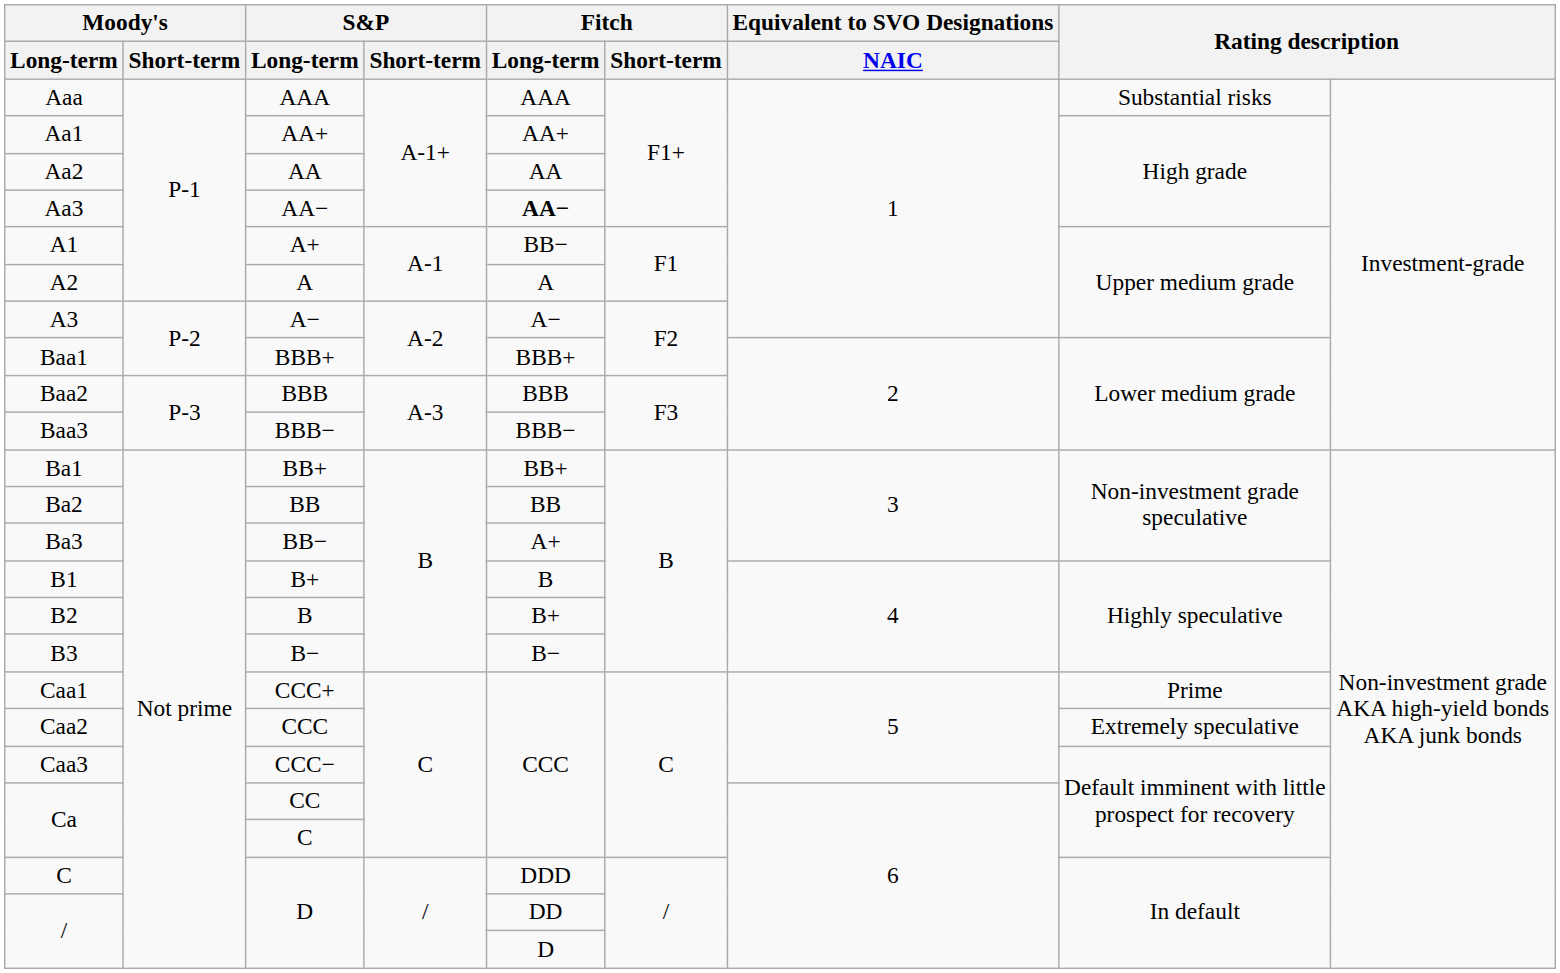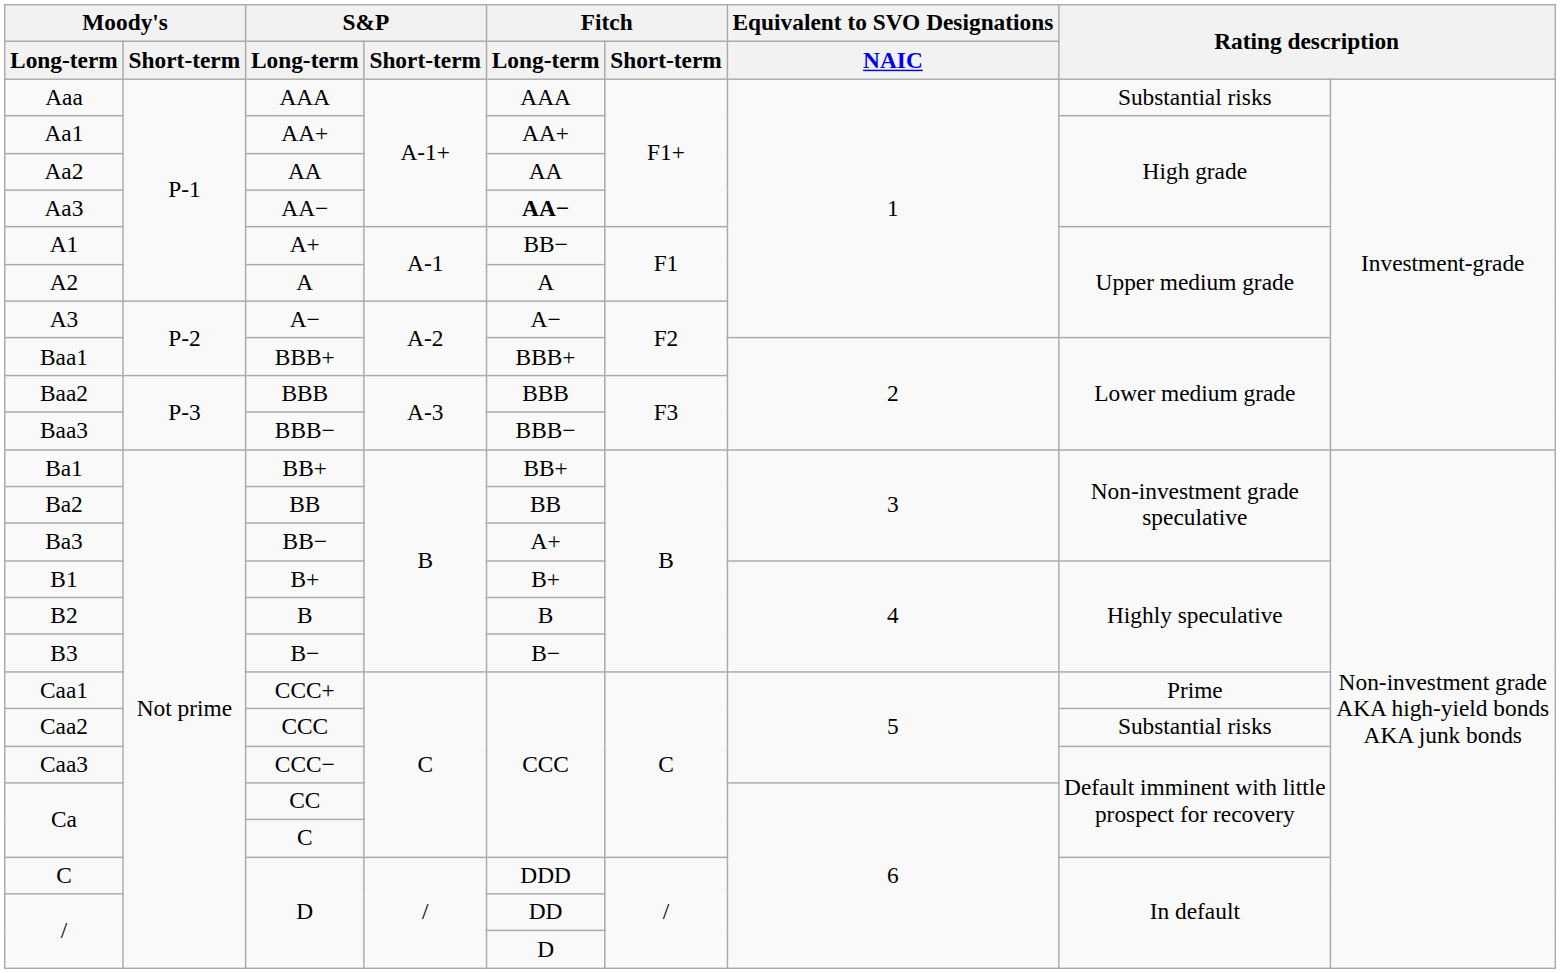B1 | Fitch / Long-term: B -> B+
B2 | Fitch / Long-term: B+ -> B
Caa2 | column 8: Extremely speculative -> Substantial risks
